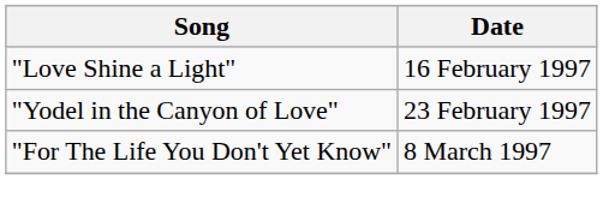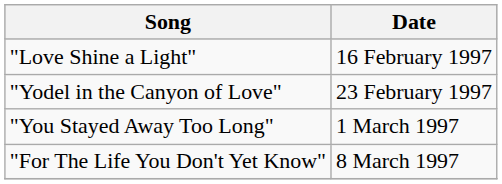+ row: "You Stayed Away Too Long" | 1 March 1997
